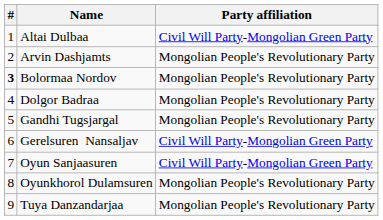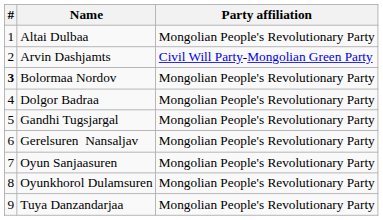Altai Dulbaa | Party affiliation: Civil Will Party-Mongolian Green Party -> Mongolian People's Revolutionary Party
Arvin Dashjamts | Party affiliation: Mongolian People's Revolutionary Party -> Civil Will Party-Mongolian Green Party
Gerelsuren Nansaljav | Party affiliation: Civil Will Party-Mongolian Green Party -> Mongolian People's Revolutionary Party
Oyun Sanjaasuren | Party affiliation: Civil Will Party-Mongolian Green Party -> Mongolian People's Revolutionary Party
